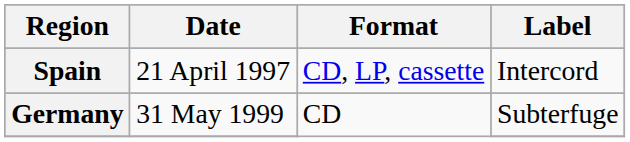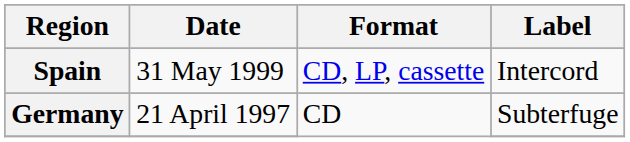Spain | Date: 21 April 1997 -> 31 May 1999
Germany | Date: 31 May 1999 -> 21 April 1997
